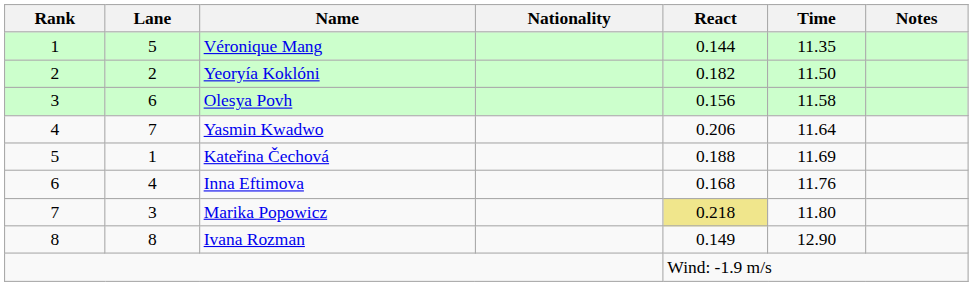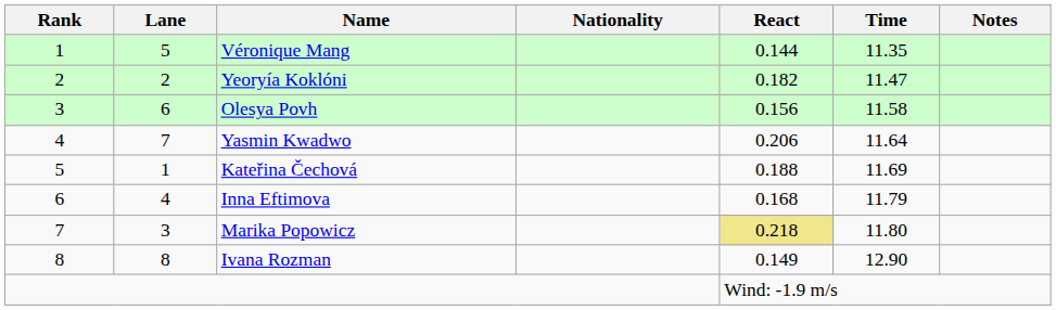Yeoryía Koklóni | Time: 11.50 -> 11.47
Inna Eftimova | Time: 11.76 -> 11.79
